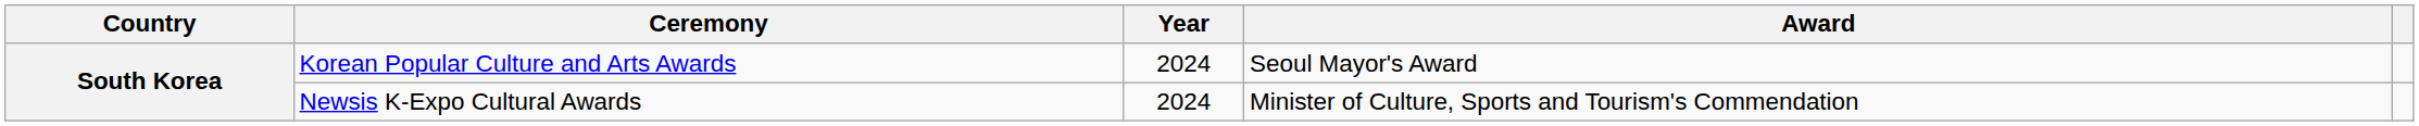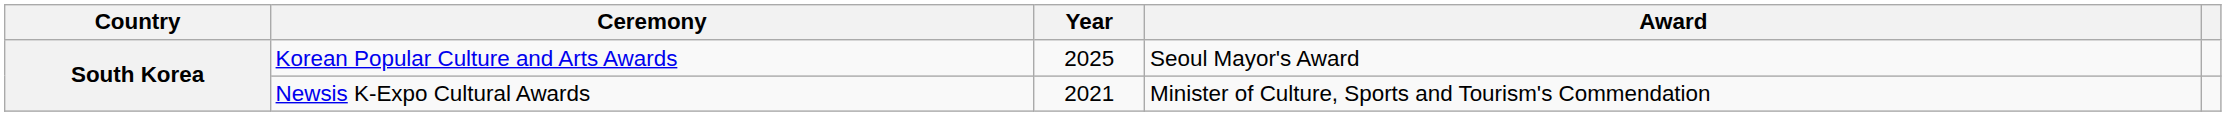Korean Popular Culture and Arts Awards | Year: 2024 -> 2025
Newsis K-Expo Cultural Awards | Year: 2024 -> 2021
